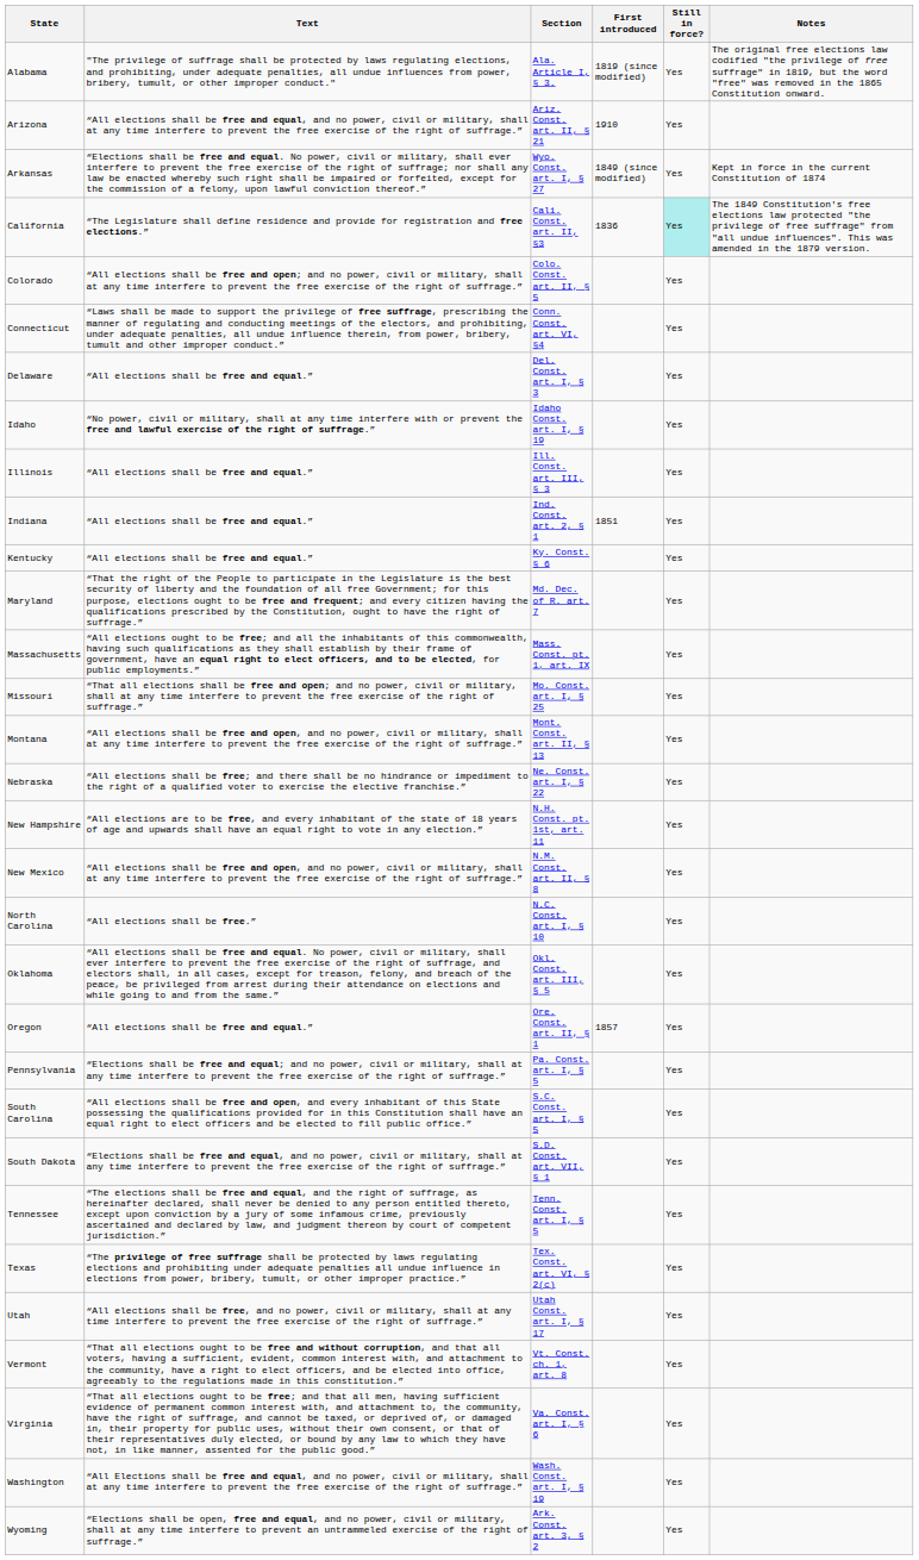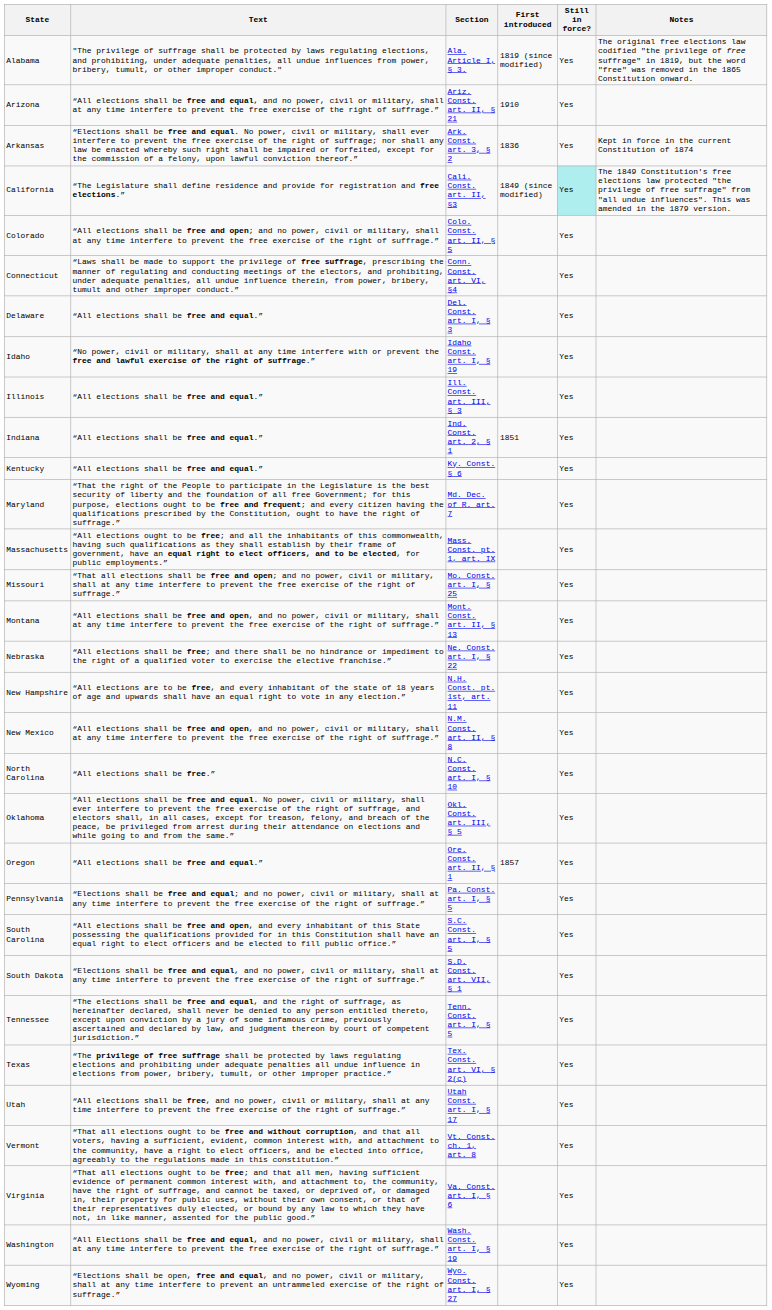Arkansas | Section: Wyo. Const. art. I, § 27 -> Ark. Const. art. 3, § 2
Arkansas | First introduced: 1849 (since modified) -> 1836
California | First introduced: 1836 -> 1849 (since modified)
Wyoming | Section: Ark. Const. art. 3, § 2 -> Wyo. Const. art. I, § 27
